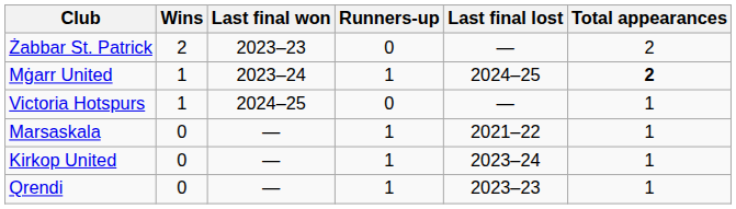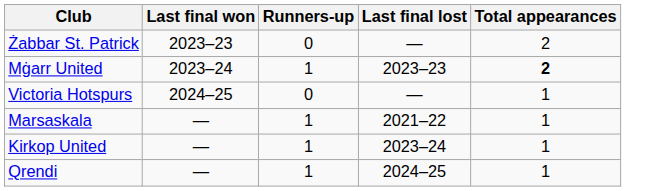- column: Wins | 2 | 1 | 1 | 0 | 0 | 0
Mġarr United | Last final lost: 2024–25 -> 2023–23
Qrendi | Last final lost: 2023–23 -> 2024–25
